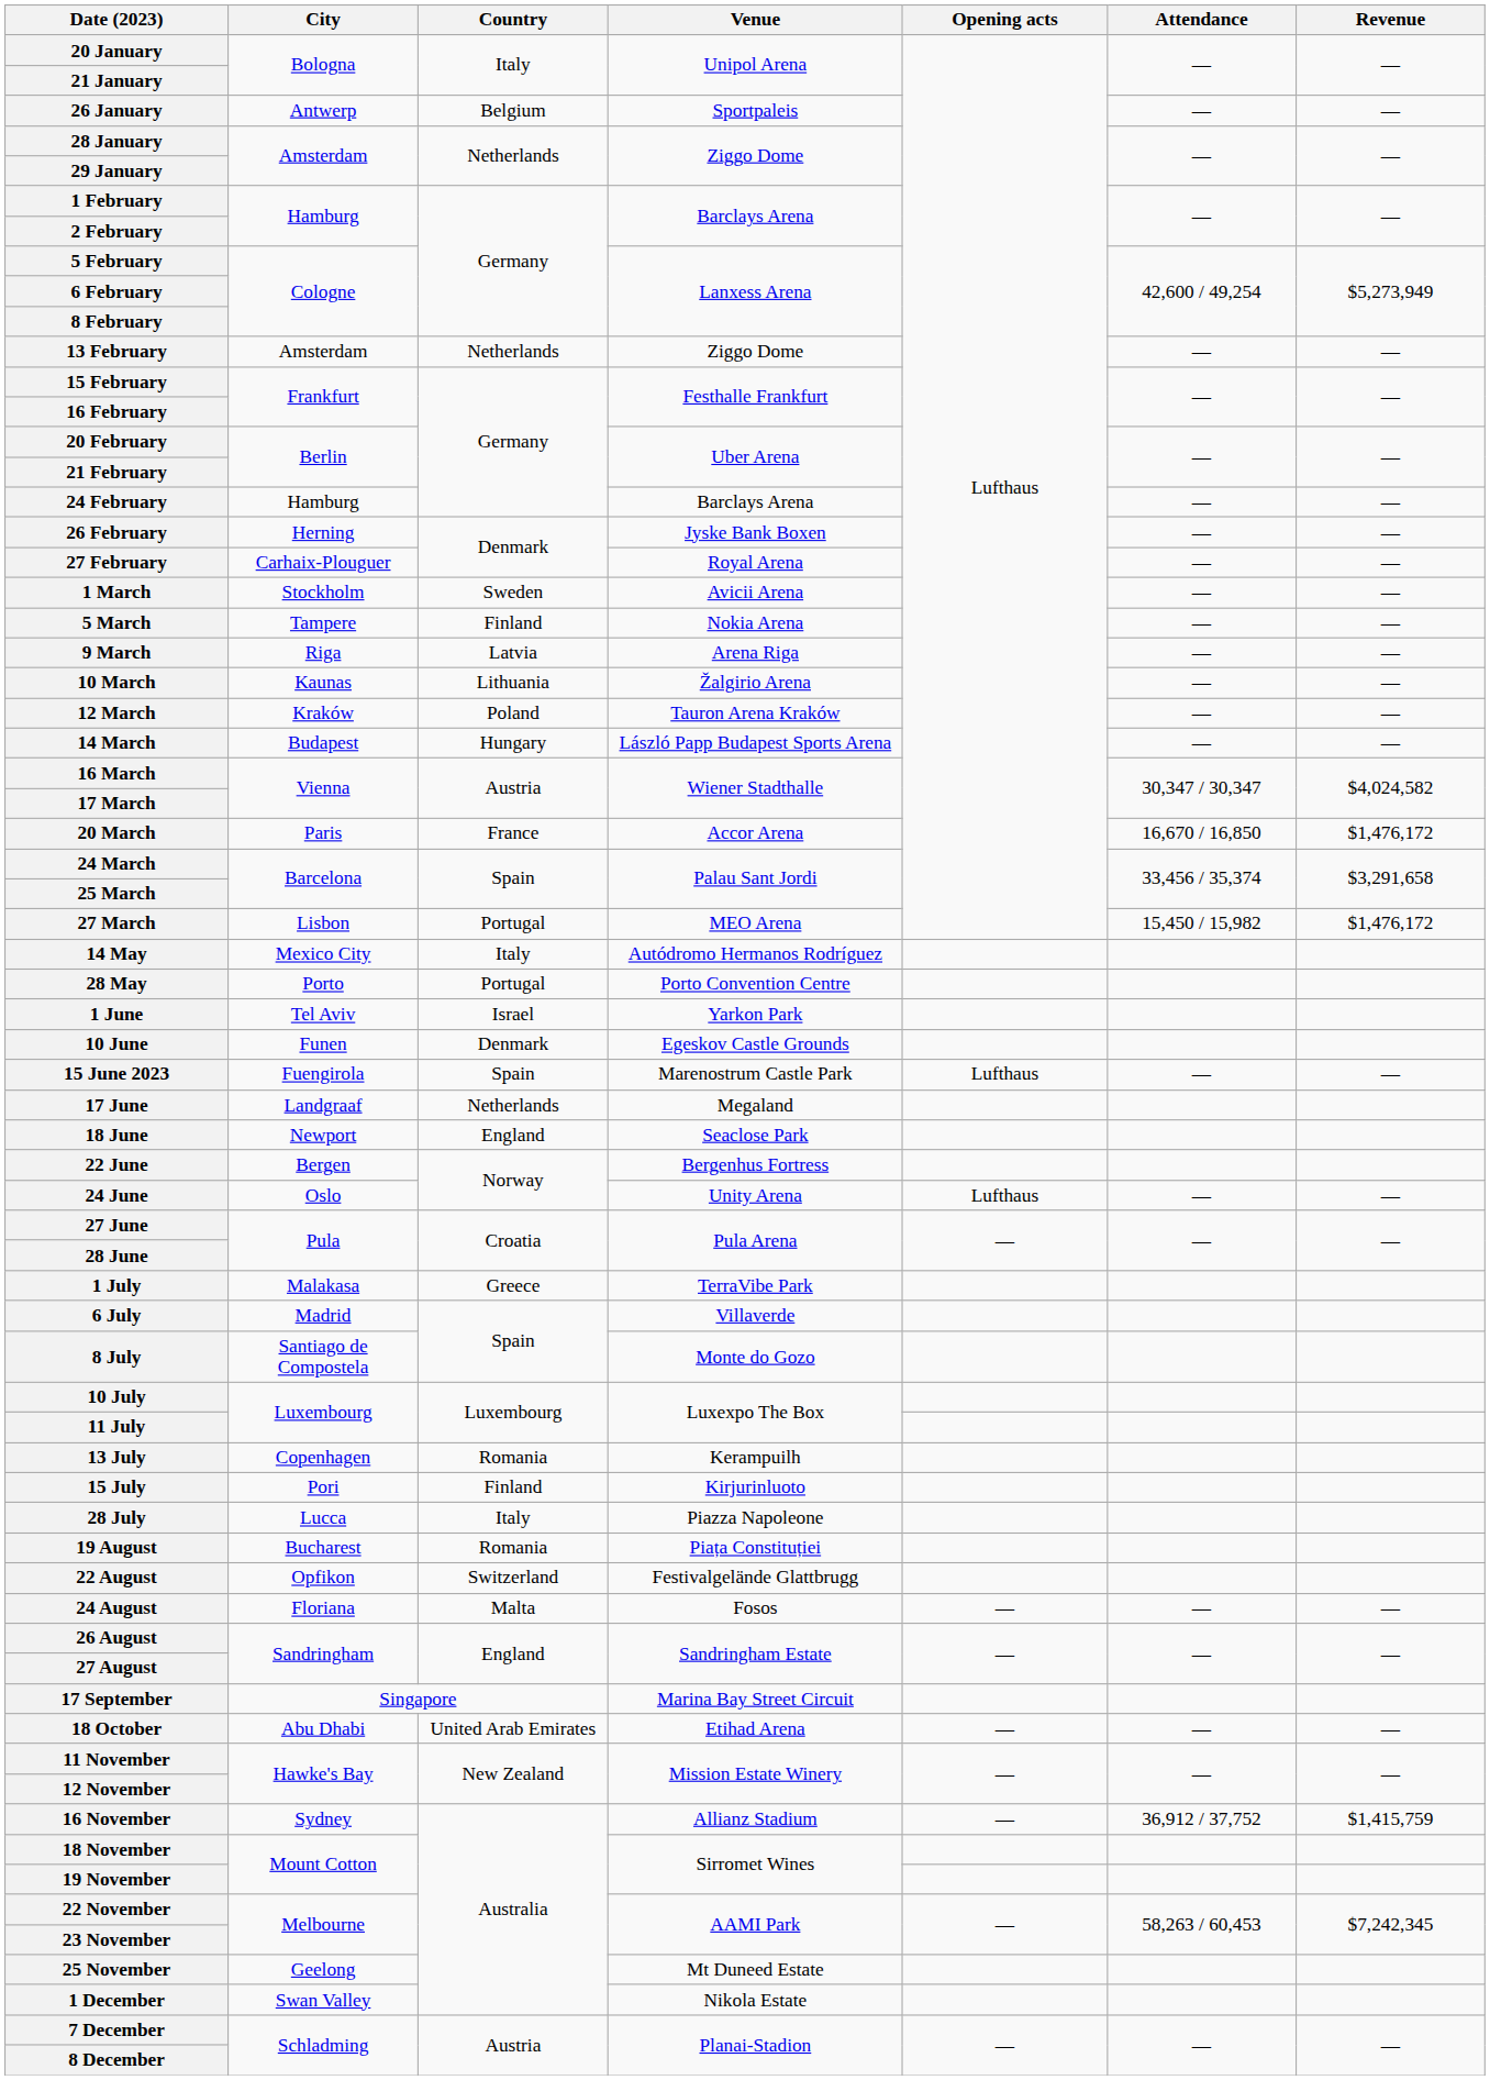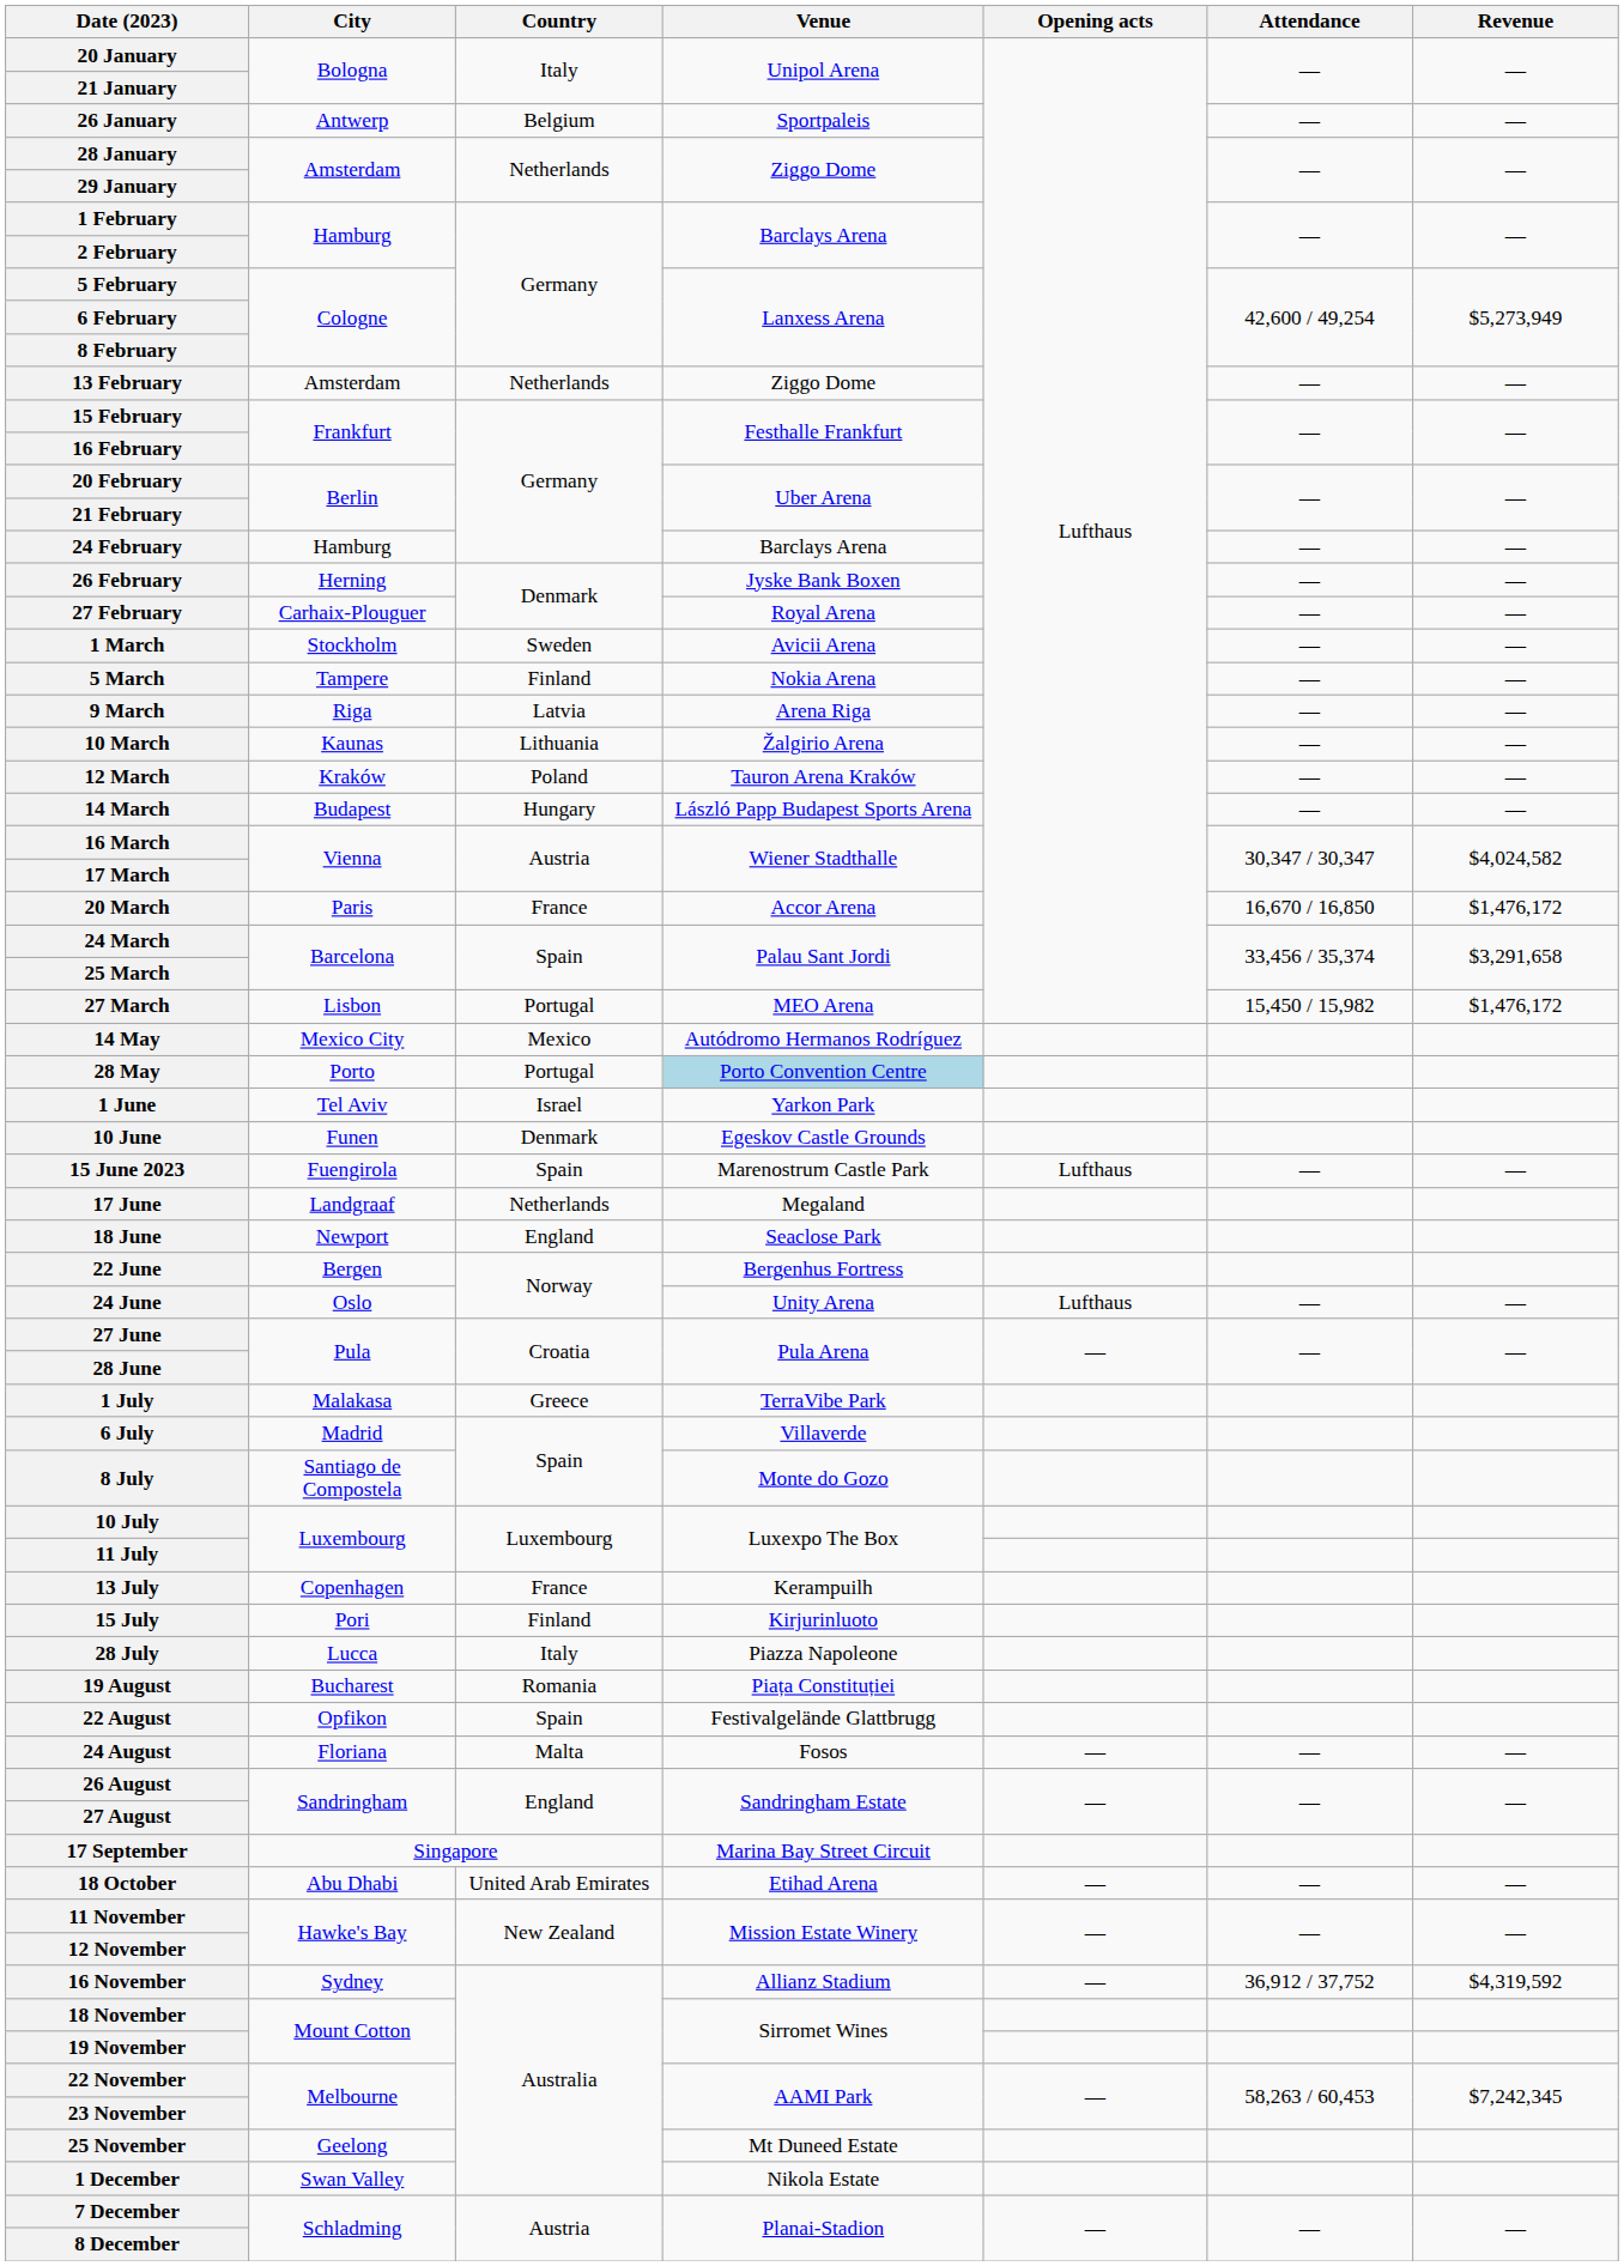14 May | Country: Italy -> Mexico
28 May | Venue: no background -> lightblue background
13 July | Country: Romania -> France
22 August | Country: Switzerland -> Spain
16 November | Revenue: $1,415,759 -> $4,319,592
